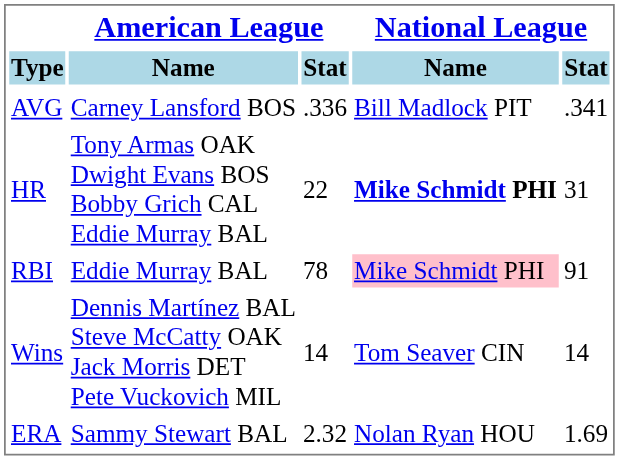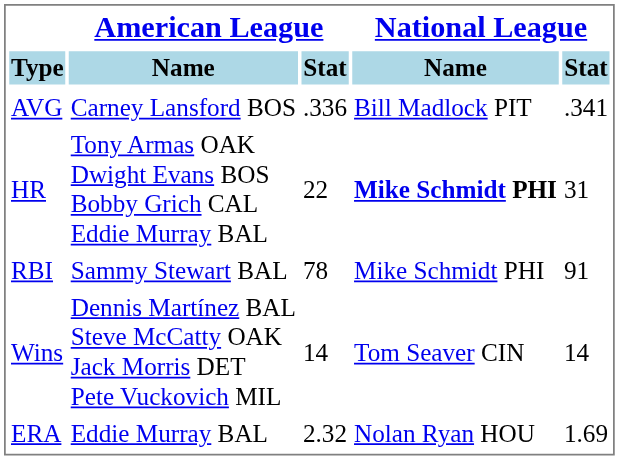RBI | American League / Name: Eddie Murray BAL -> Sammy Stewart BAL
RBI | National League / Name: pink background -> no background
ERA | American League / Name: Sammy Stewart BAL -> Eddie Murray BAL
